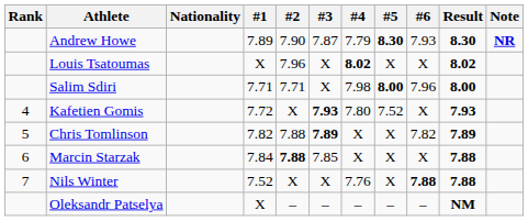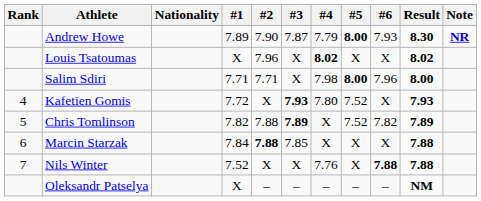Andrew Howe | #5: 8.30 -> 8.00
Chris Tomlinson | #5: X -> 7.52
